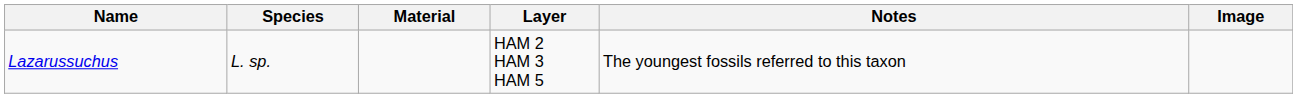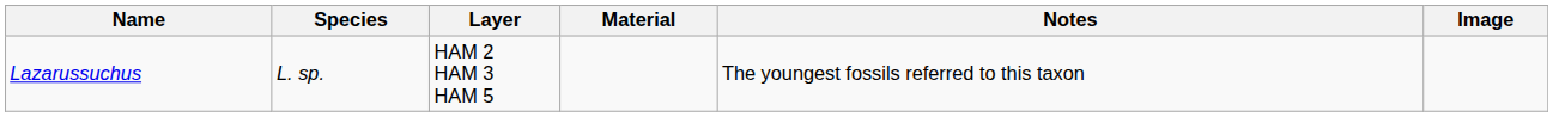columns swapped: Layer <-> Material
